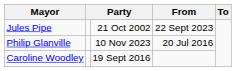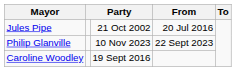Jules Pipe | From: 22 Sept 2023 -> 20 Jul 2016
Philip Glanville | From: 20 Jul 2016 -> 22 Sept 2023
